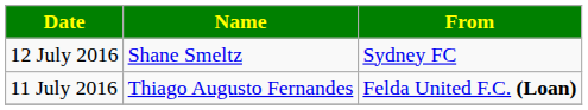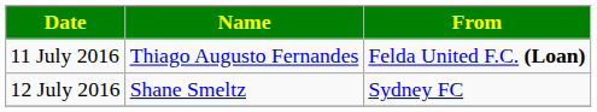rows swapped: 11 July 2016 <-> 12 July 2016
